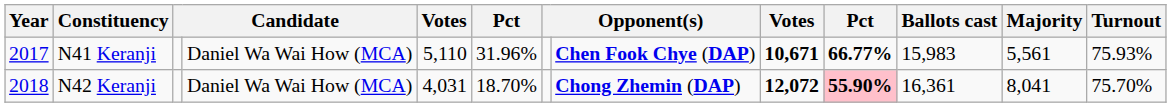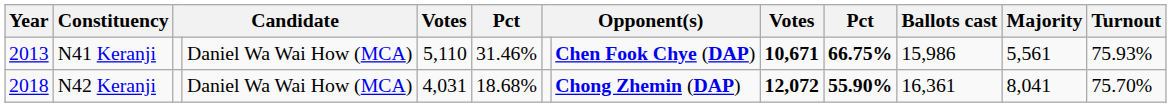N41 Keranji | Year: 2017 -> 2013
N41 Keranji | column 6: 31.96% -> 31.46%
N41 Keranji | column 10: 66.77% -> 66.75%
N41 Keranji | Ballots cast: 15,983 -> 15,986
N42 Keranji | column 6: 18.70% -> 18.68%
N42 Keranji | column 10: pink background -> no background
